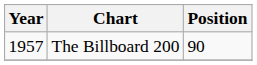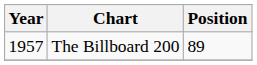The Billboard 200 | Position: 90 -> 89
